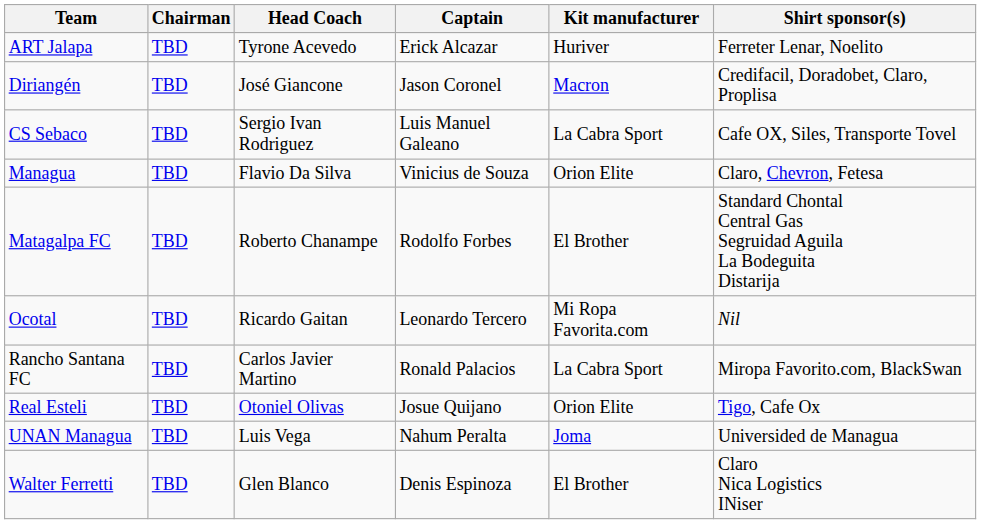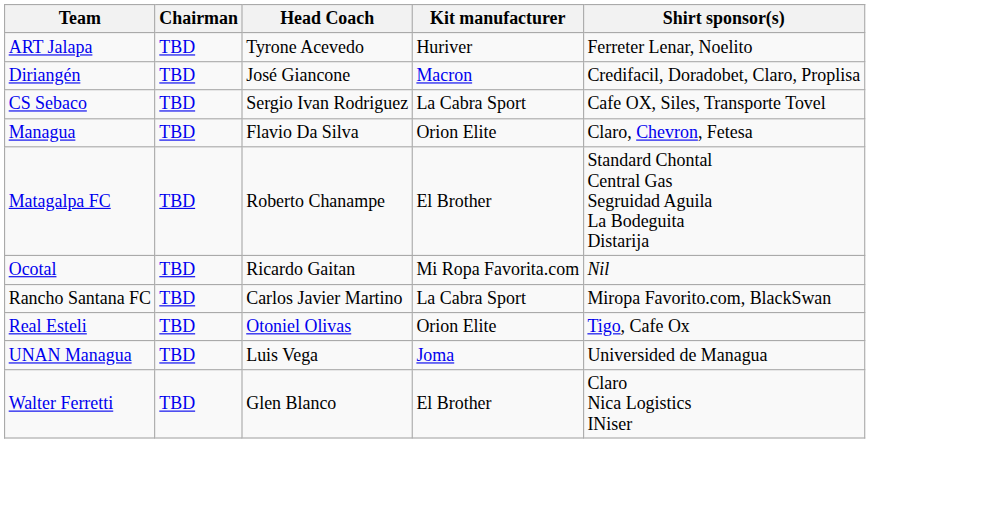- column: Captain | Erick Alcazar | Jason Coronel | Luis Manuel Galeano | Vinicius de Souza | Rodolfo Forbes | Leonardo Tercero | Ronald Palacios | Josue Quijano | Nahum Peralta | Denis Espinoza
